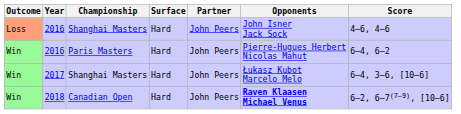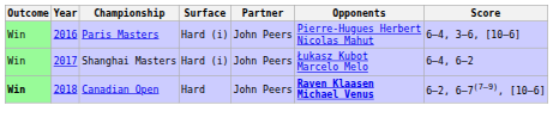- row: Loss | 2016 | Shanghai Masters | Hard | John Peers | John Isner Jack Sock | 4–6, 4–6
2016 / Paris Masters | Surface: Hard -> Hard (i)
2016 / Paris Masters | Score: 6–4, 6–2 -> 6–4, 3–6, [10–6]
2017 | Surface: Hard -> Hard (i)
2017 | Score: 6–4, 3–6, [10–6] -> 6–4, 6–2
2018 | Outcome: normal -> bold
